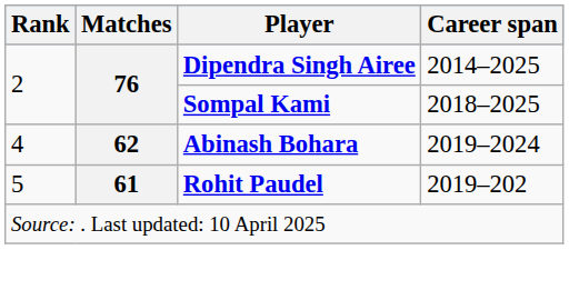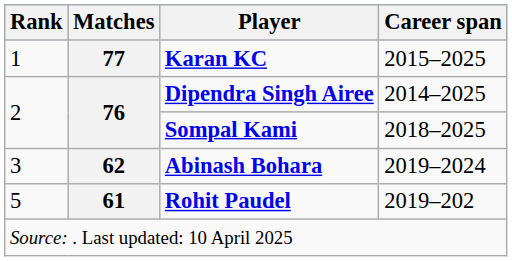+ row: 1 | 77 | Karan KC | 2015–2025
Abinash Bohara | Rank: 4 -> 3
